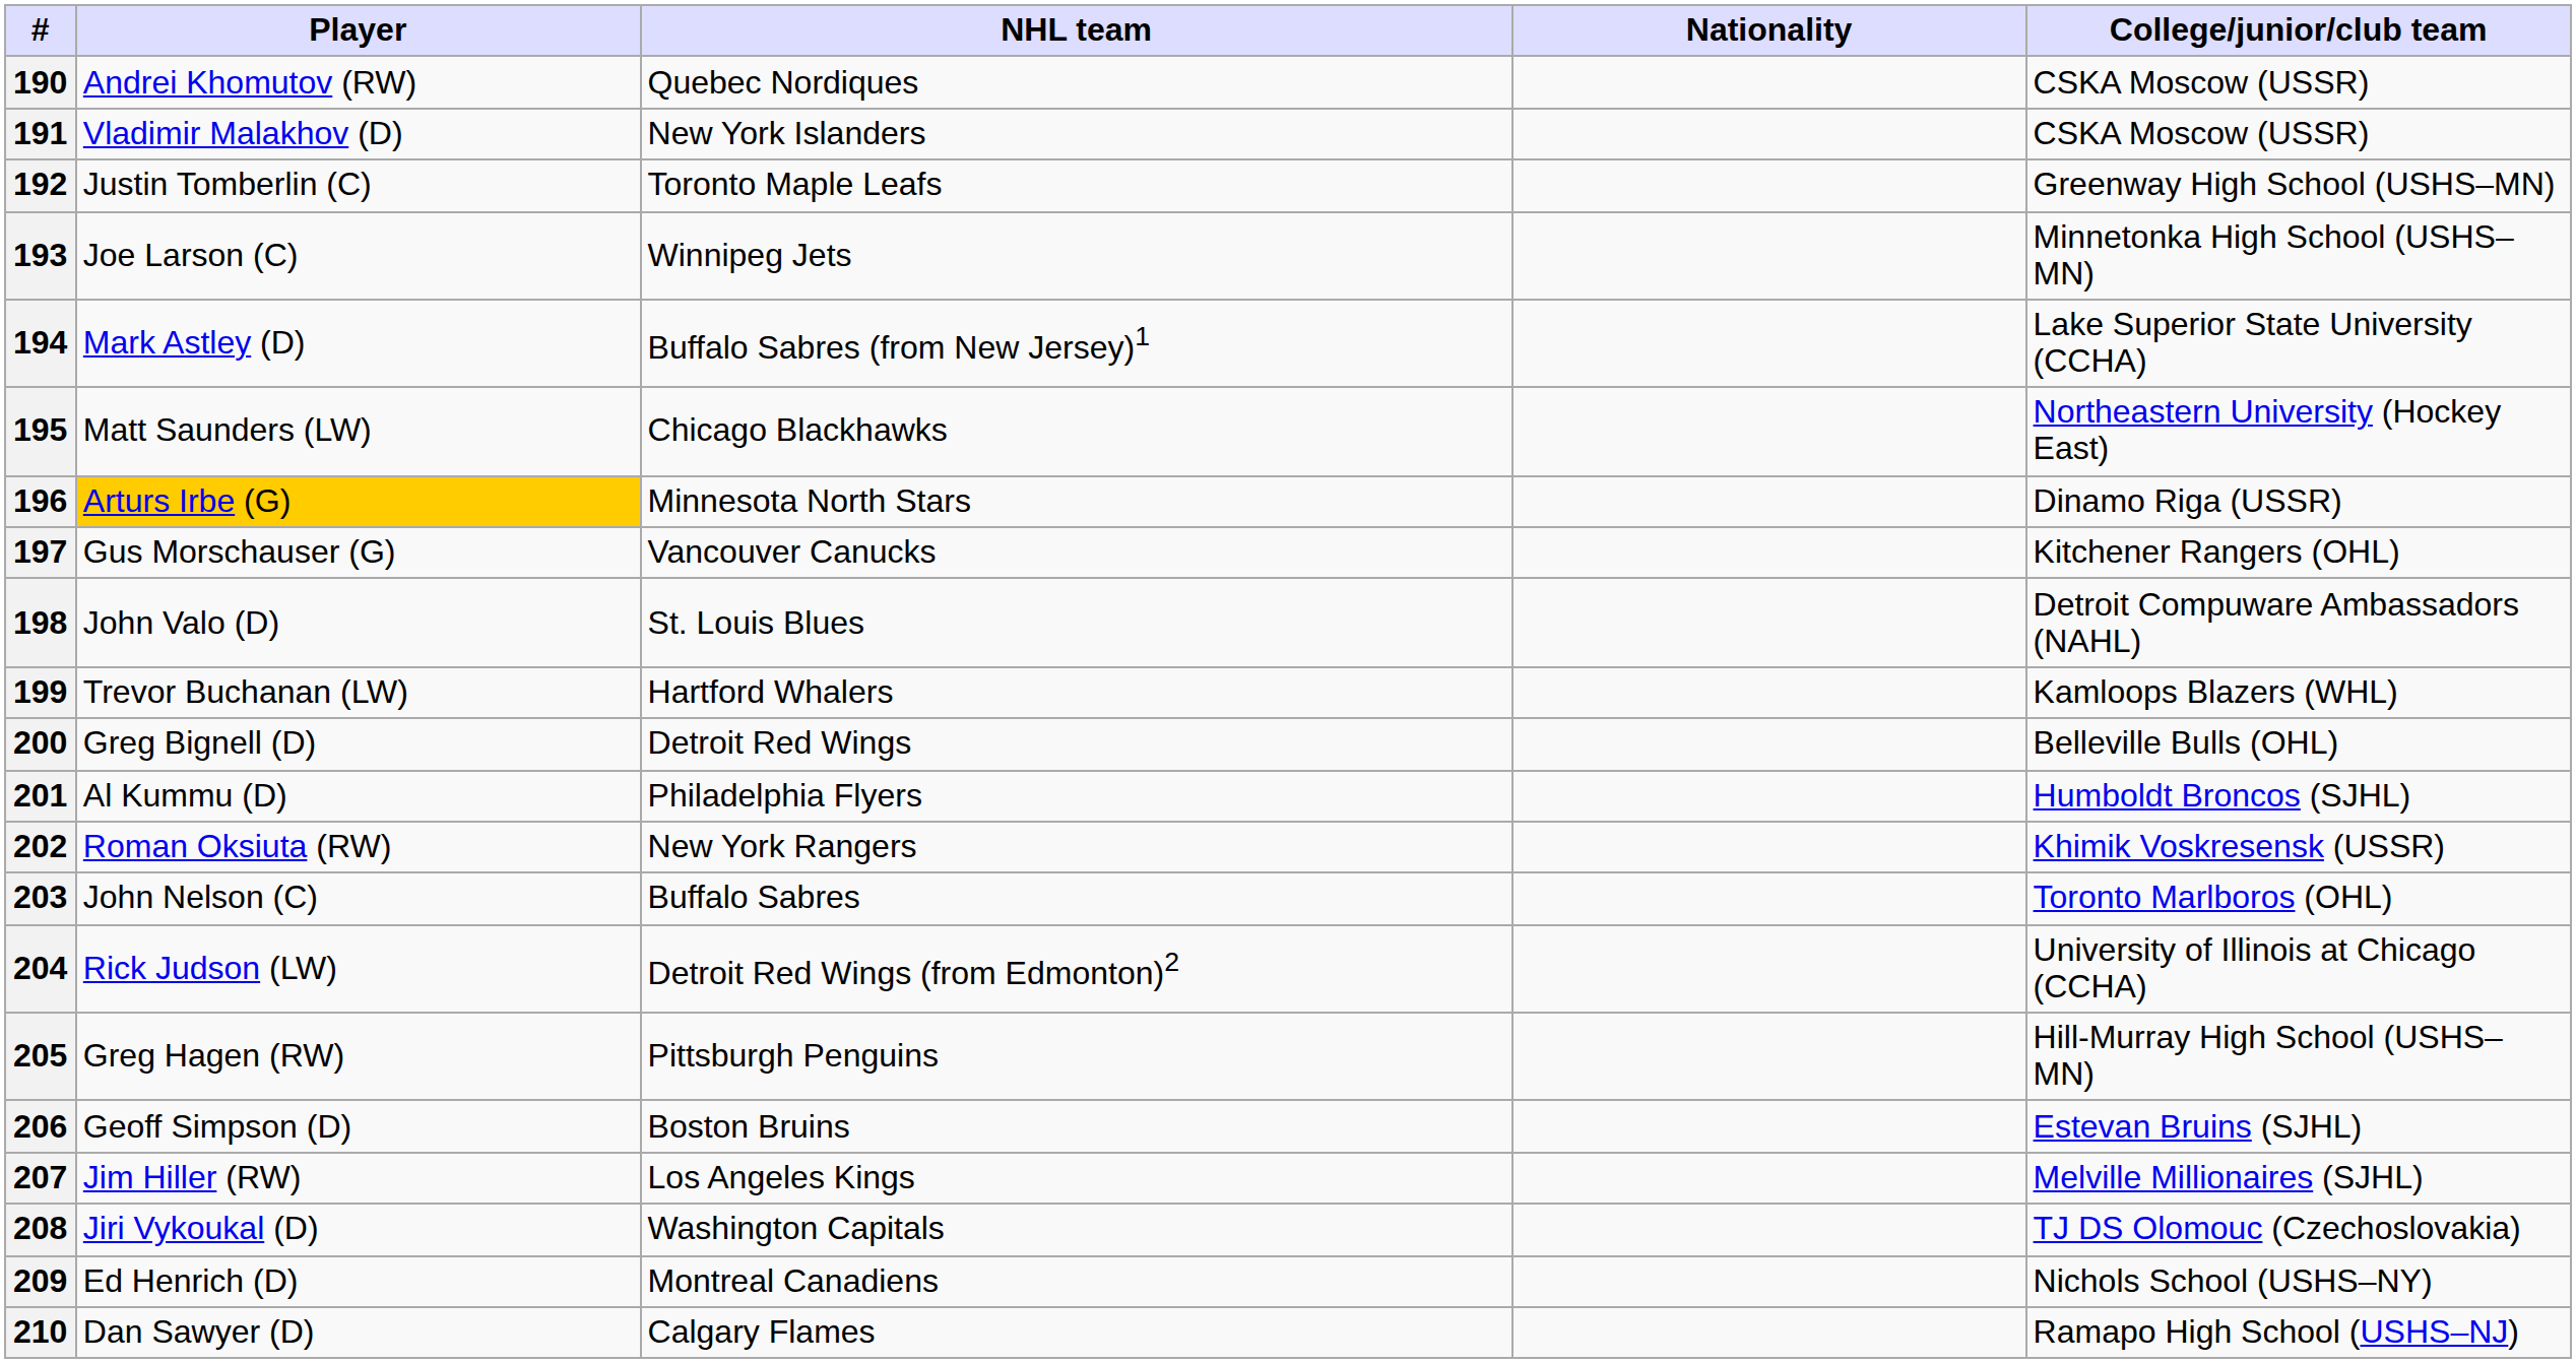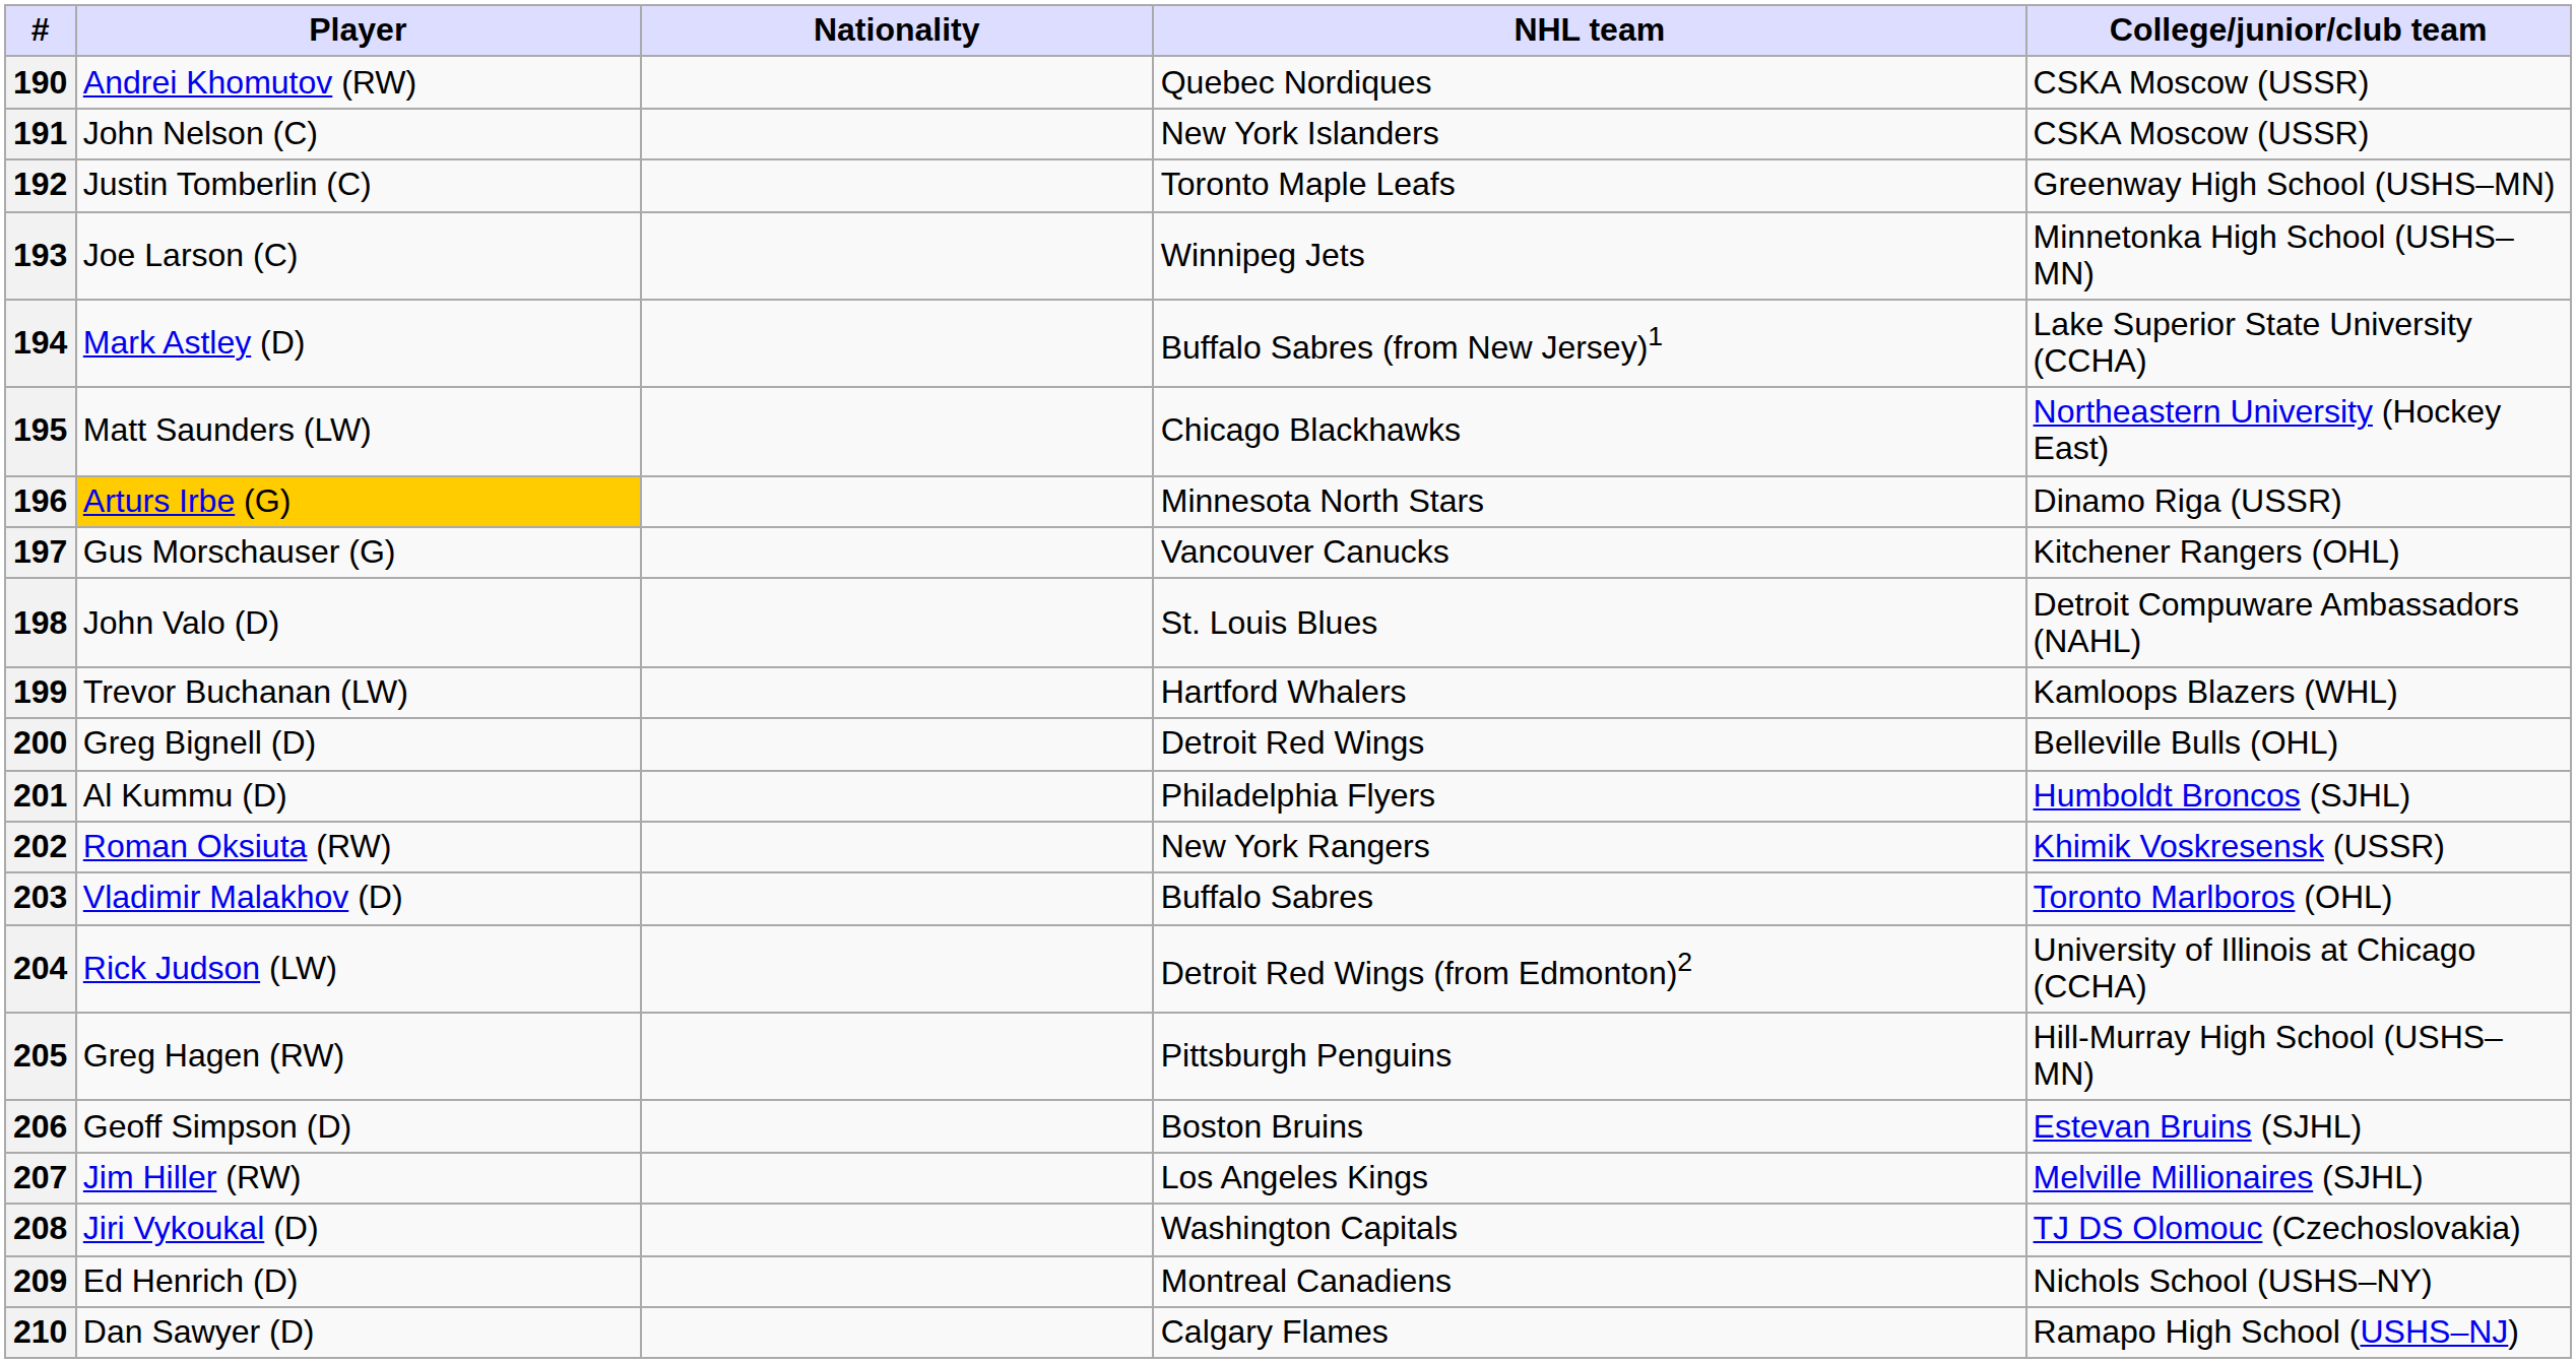columns swapped: Nationality <-> NHL team
191 | Player: Vladimir Malakhov (D) -> John Nelson (C)
203 | Player: John Nelson (C) -> Vladimir Malakhov (D)
